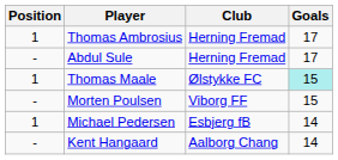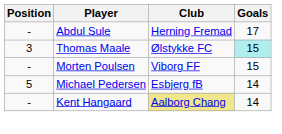- row: 1 | Thomas Ambrosius | Herning Fremad | 17
Thomas Maale | Position: 1 -> 3
Michael Pedersen | Position: 1 -> 5
Kent Hangaard | Club: no background -> khaki background
